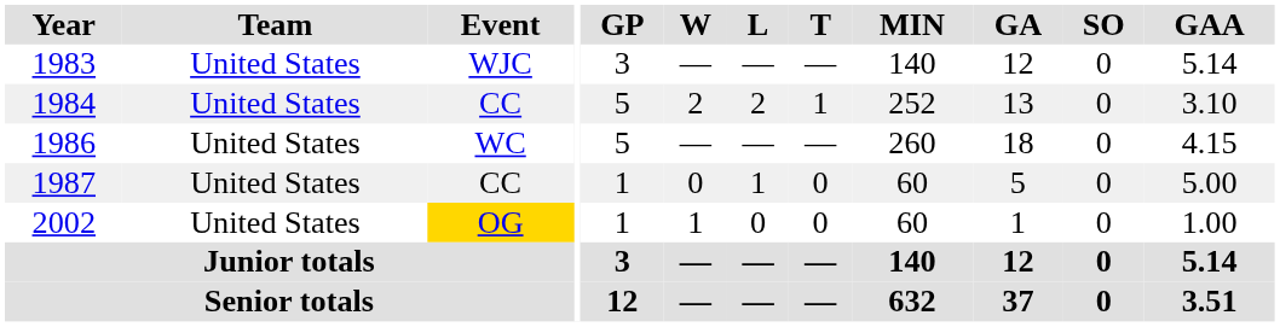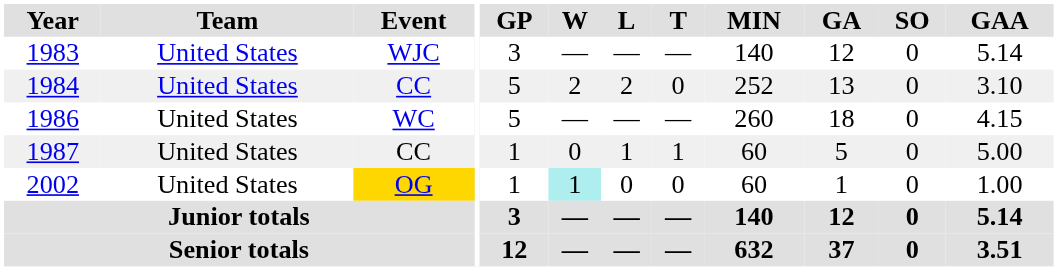1984 | T: 1 -> 0
1987 | T: 0 -> 1
2002 | W: no background -> paleturquoise background
